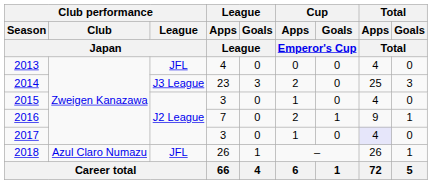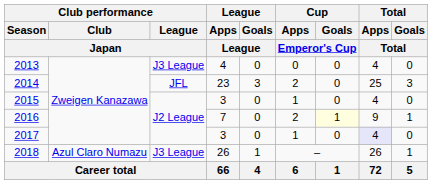2013 | Club performance / League / Japan: JFL -> J3 League
2014 | Club performance / League / Japan: J3 League -> JFL
2016 | Cup / Goals / Emperor's Cup: no background -> lightyellow background
2018 | Club performance / League / Japan: JFL -> J3 League
